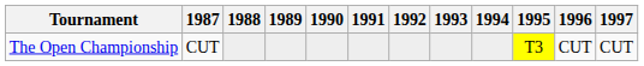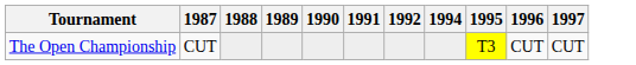- column: 1993
